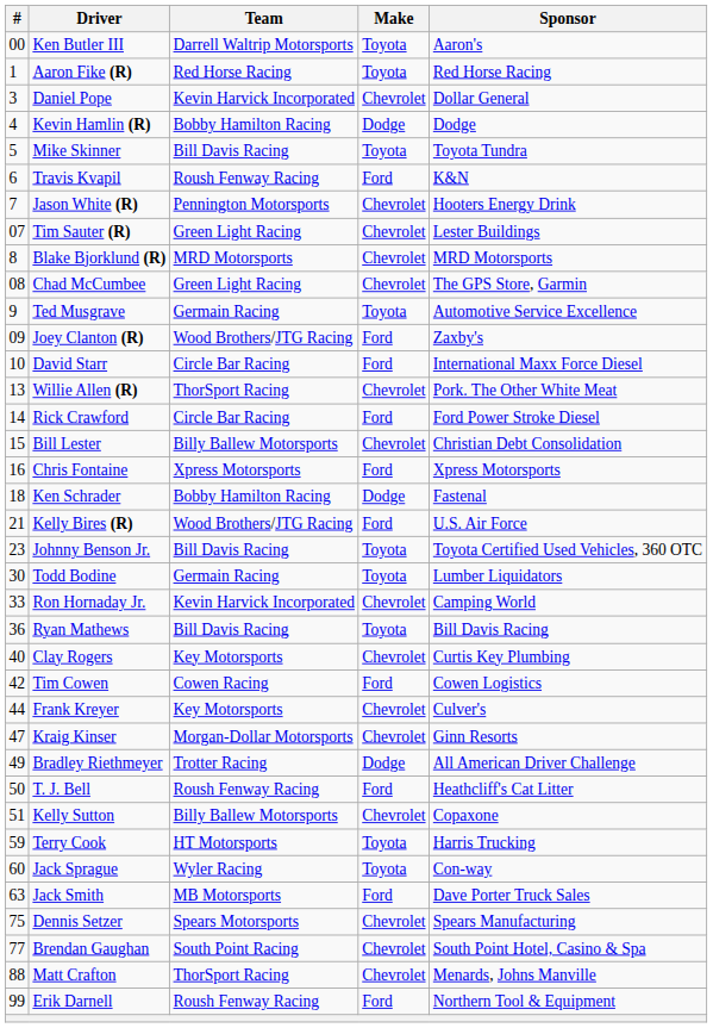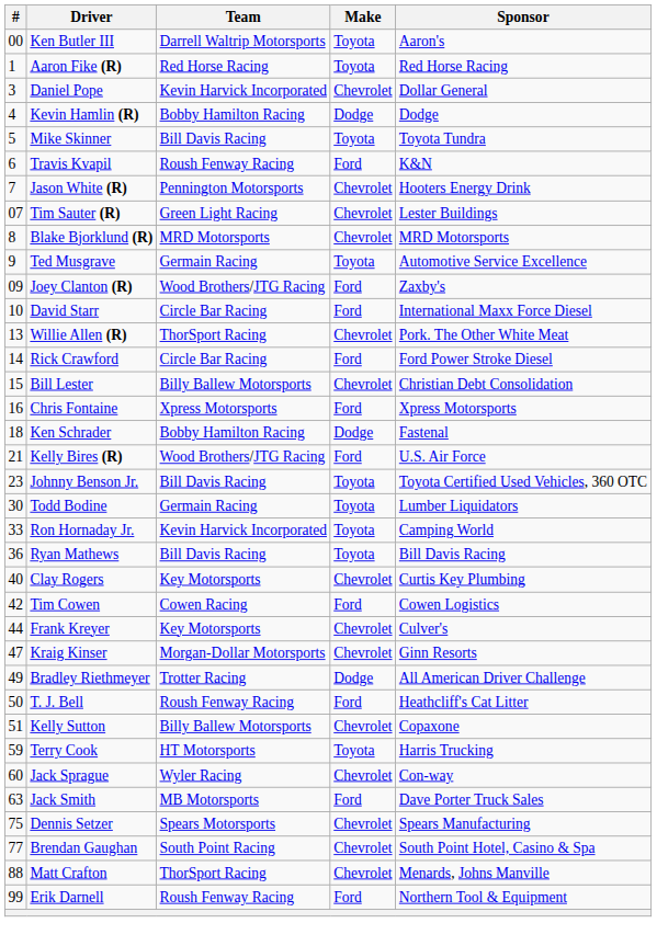- row: 08 | Chad McCumbee | Green Light Racing | Chevrolet | The GPS Store, Garmin
Ron Hornaday Jr. | Make: Chevrolet -> Toyota
Jack Sprague | Make: Toyota -> Chevrolet
